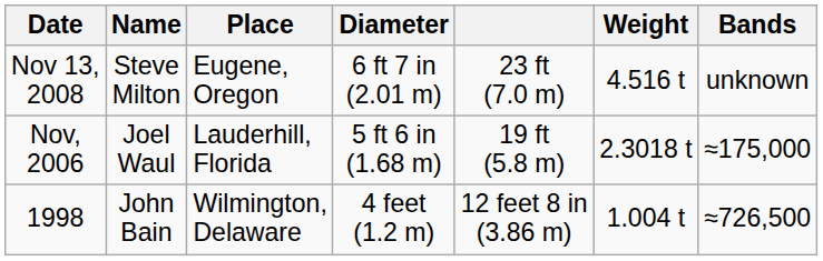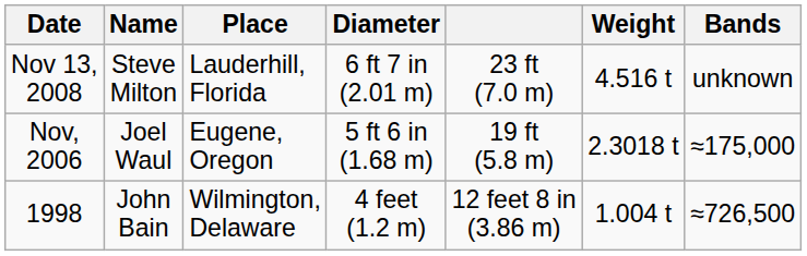Nov 13, 2008 | Place: Eugene, Oregon -> Lauderhill, Florida
Nov, 2006 | Place: Lauderhill, Florida -> Eugene, Oregon
